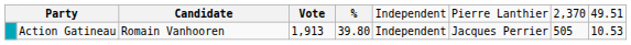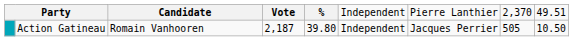Action Gatineau | column 4: 1,913 -> 2,187
Action Gatineau | column 9: 10.53 -> 10.50
